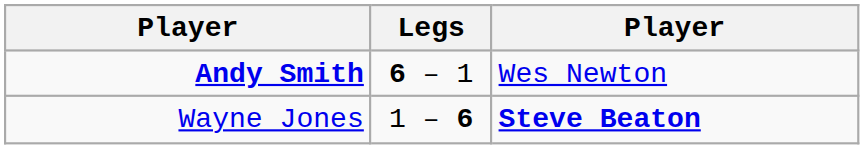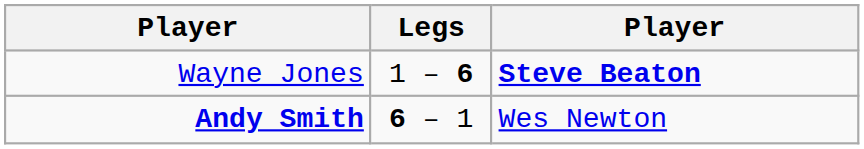rows swapped: Wayne Jones <-> Andy Smith
